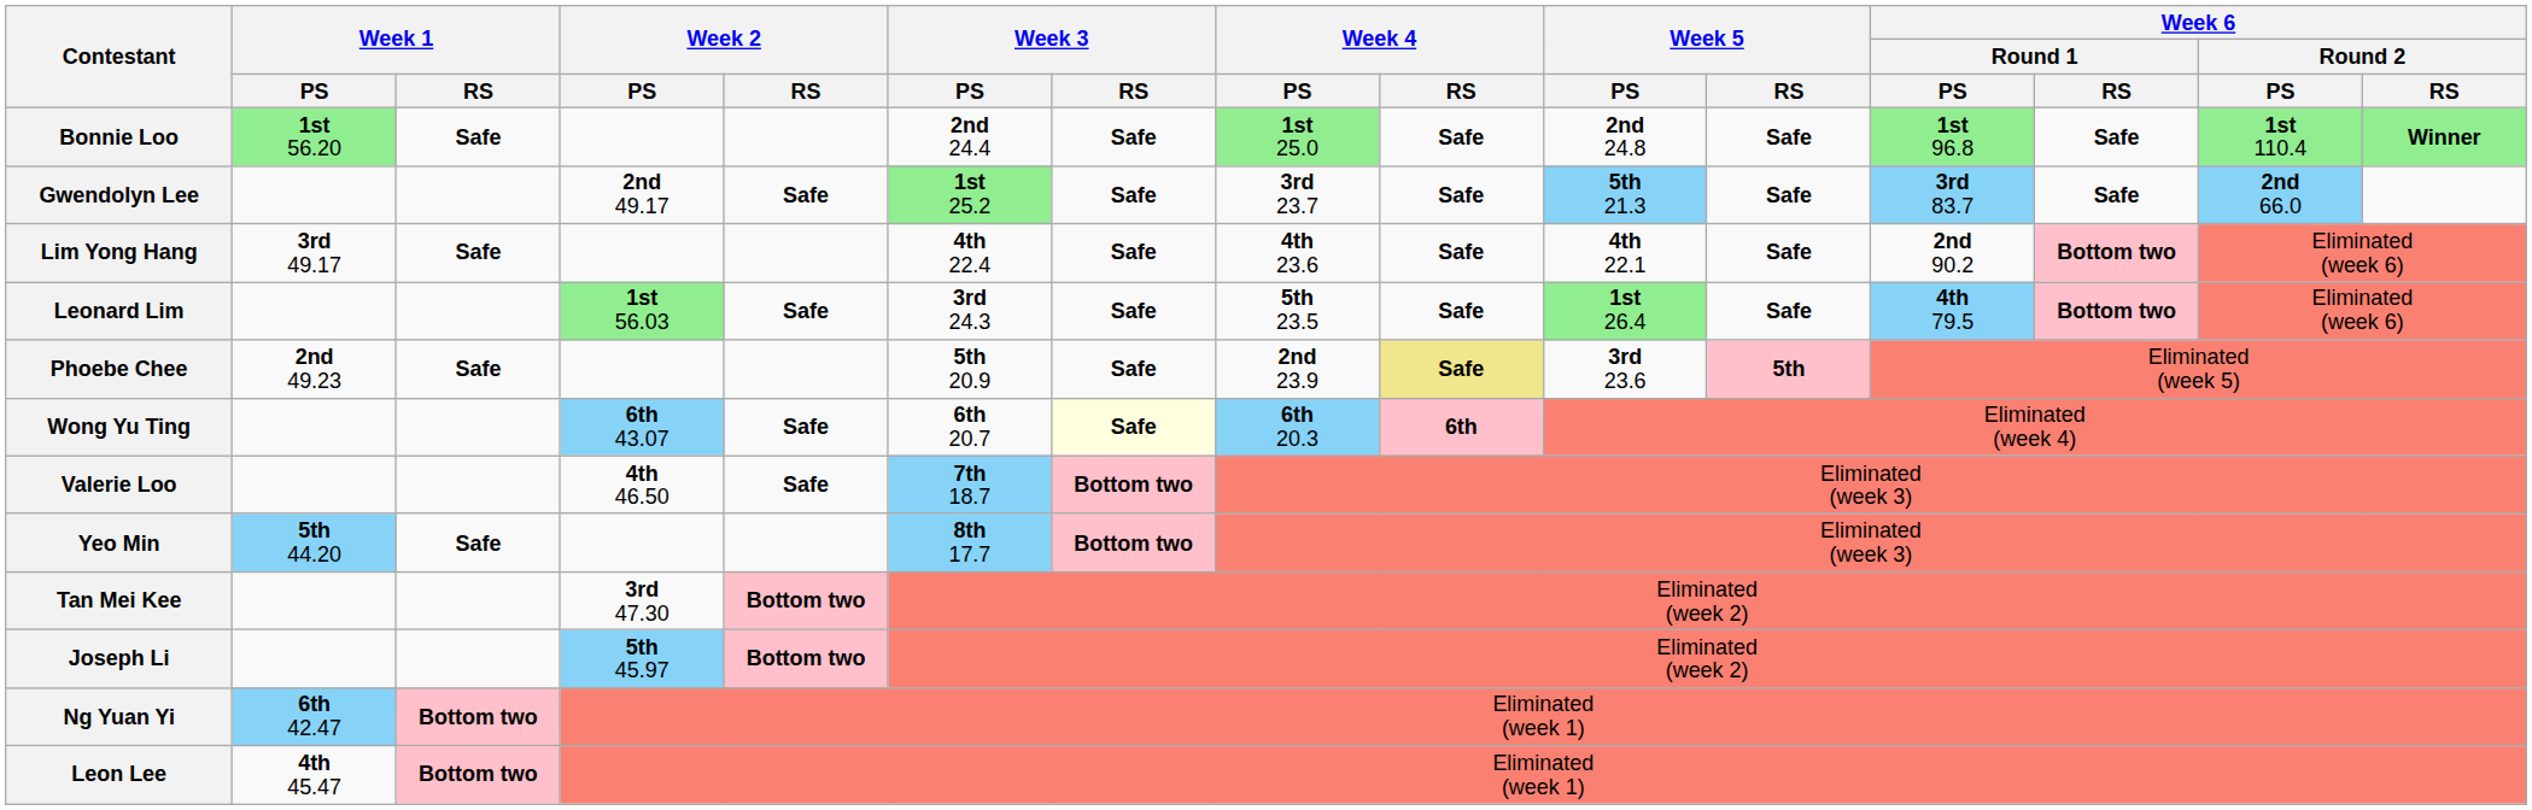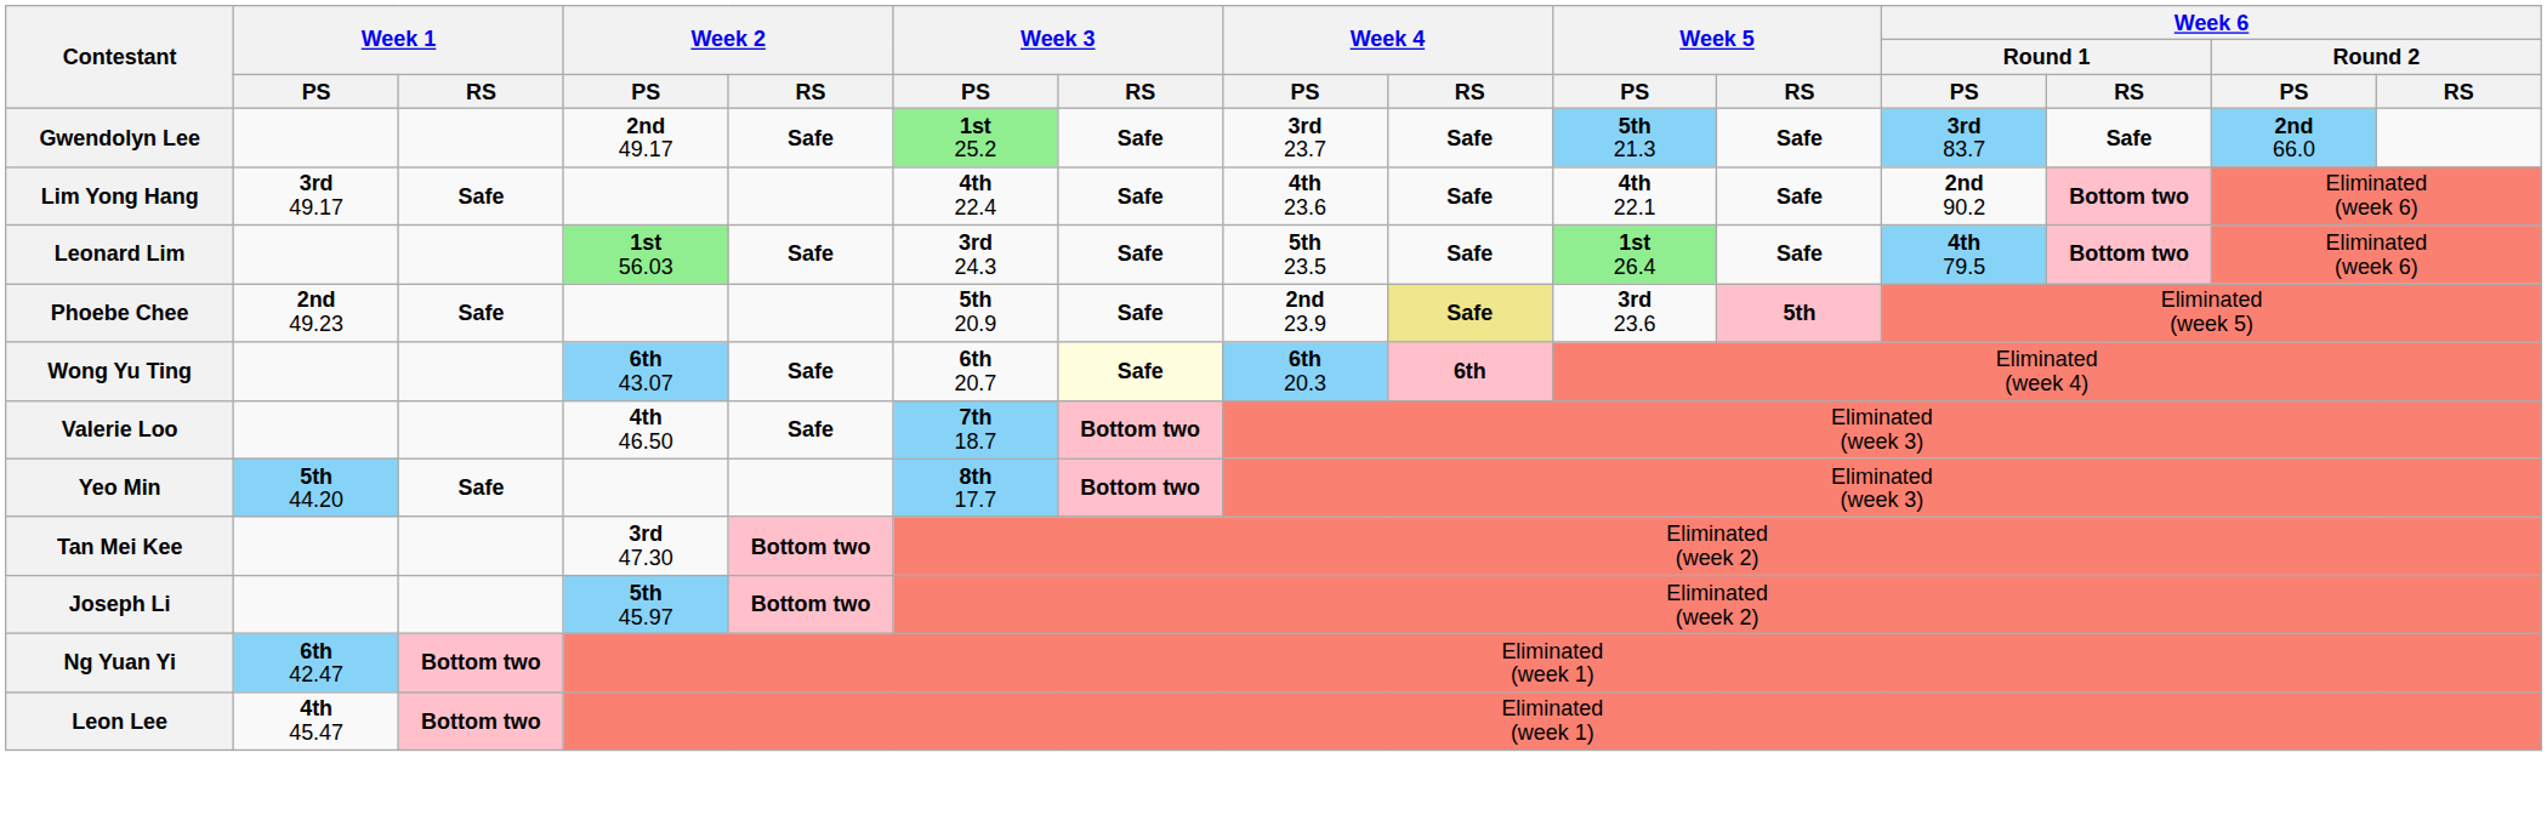- row: Bonnie Loo | 1st 56.20 | Safe | 2nd 24.4 | Safe | 1st 25.0 | Safe | 2nd 24.8 | Safe | 1st 96.8 | Safe | 1st 110.4 | Winner
